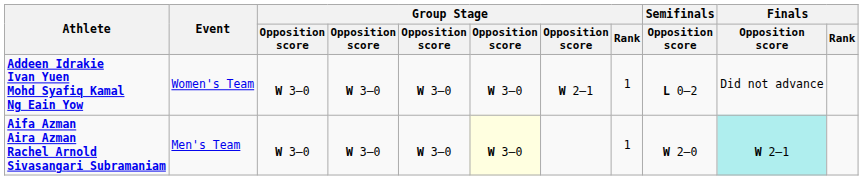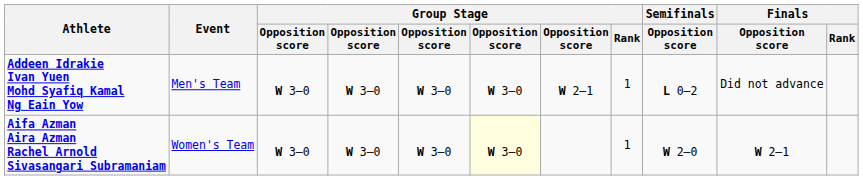Addeen Idrakie Ivan Yuen Mohd Syafiq Kamal Ng Eain Yow | Event: Women's Team -> Men's Team
Aifa Azman Aira Azman Rachel Arnold Sivasangari Subramaniam | Event: Men's Team -> Women's Team
Aifa Azman Aira Azman Rachel Arnold Sivasangari Subramaniam | Finals / Opposition score: paleturquoise background -> no background
